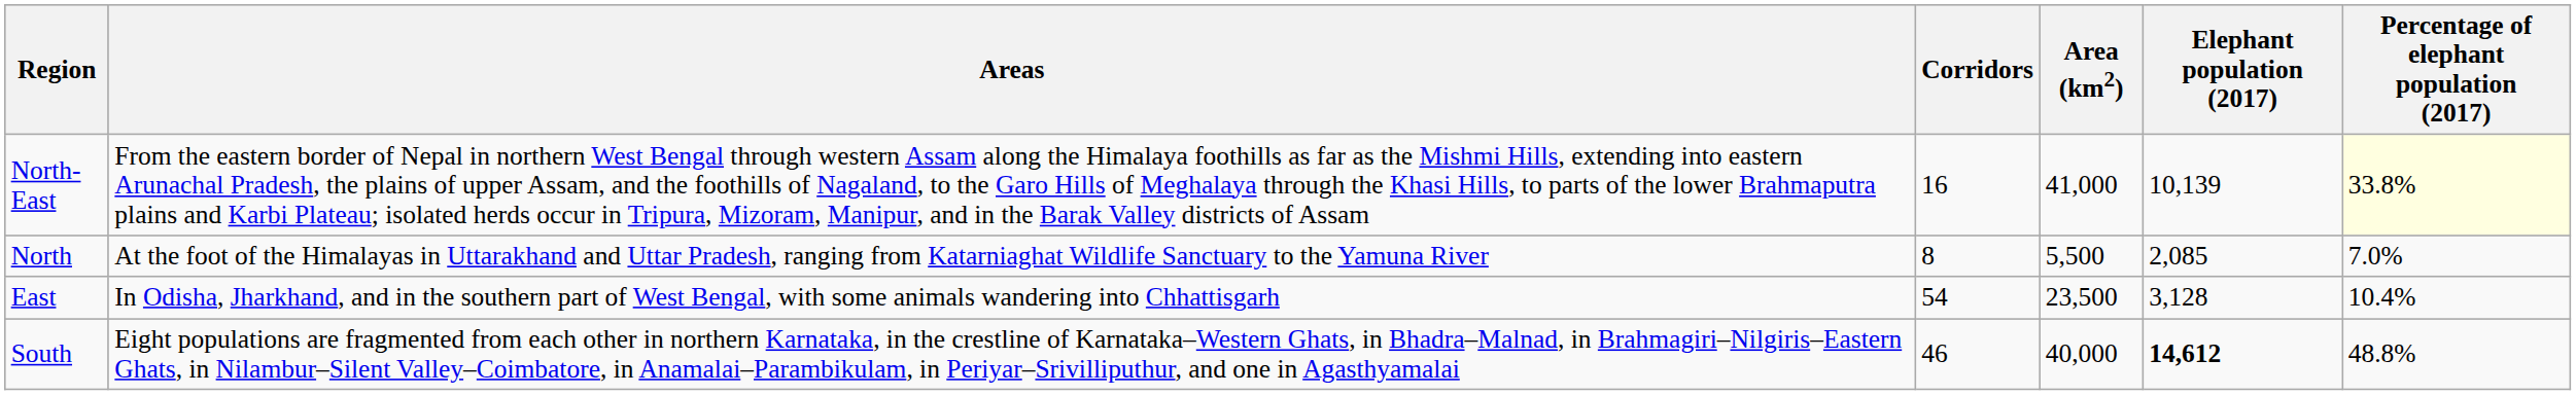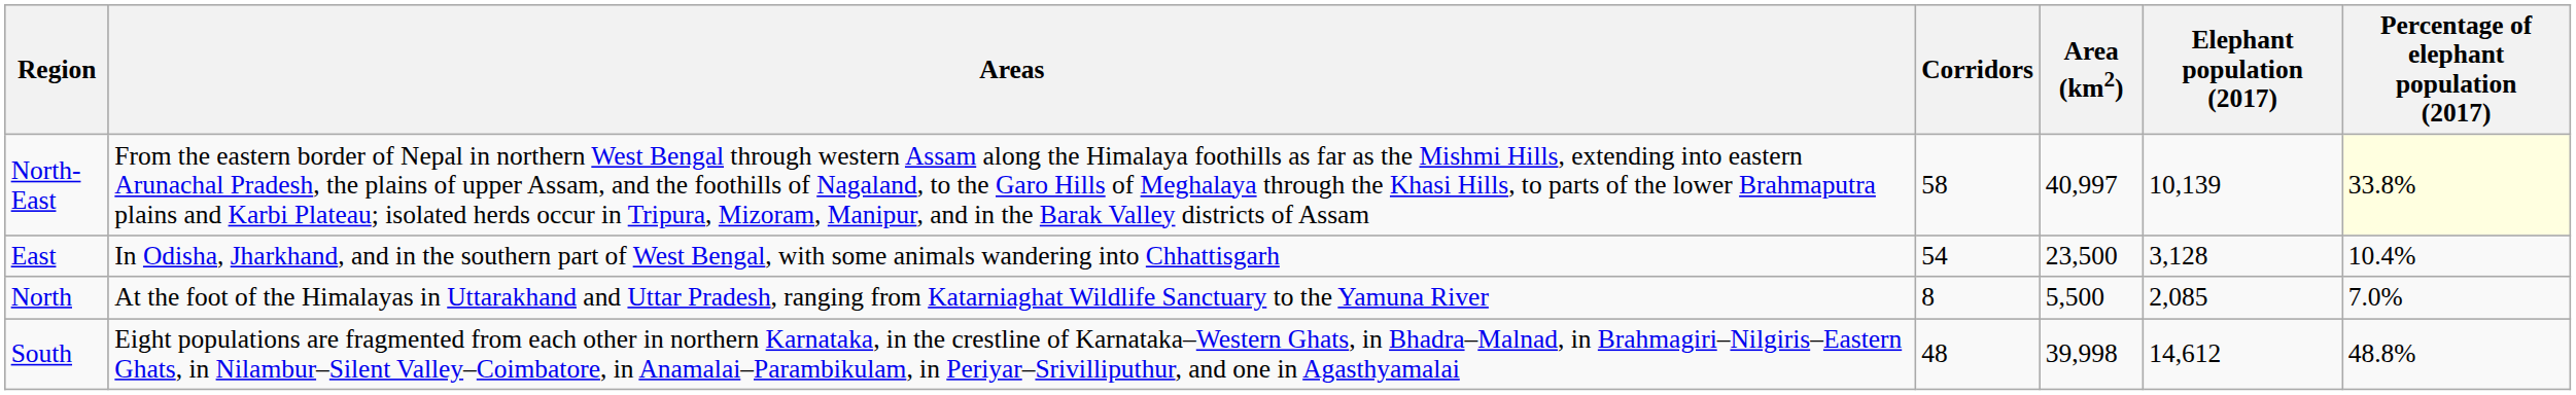North-East | Corridors: 16 -> 58
North-East | Area (km2): 41,000 -> 40,997
rows swapped: East <-> North
South | Corridors: 46 -> 48
South | Area (km2): 40,000 -> 39,998
South | Elephant population (2017): bold -> normal
